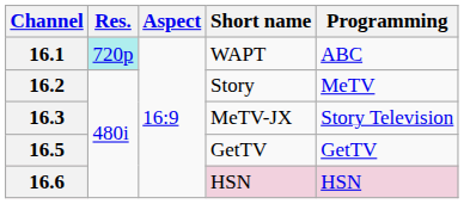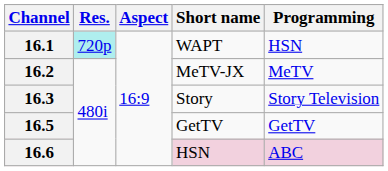16.1 | Programming: ABC -> HSN
16.2 | Short name: Story -> MeTV-JX
16.3 | Short name: MeTV-JX -> Story
16.6 | Programming: HSN -> ABC
